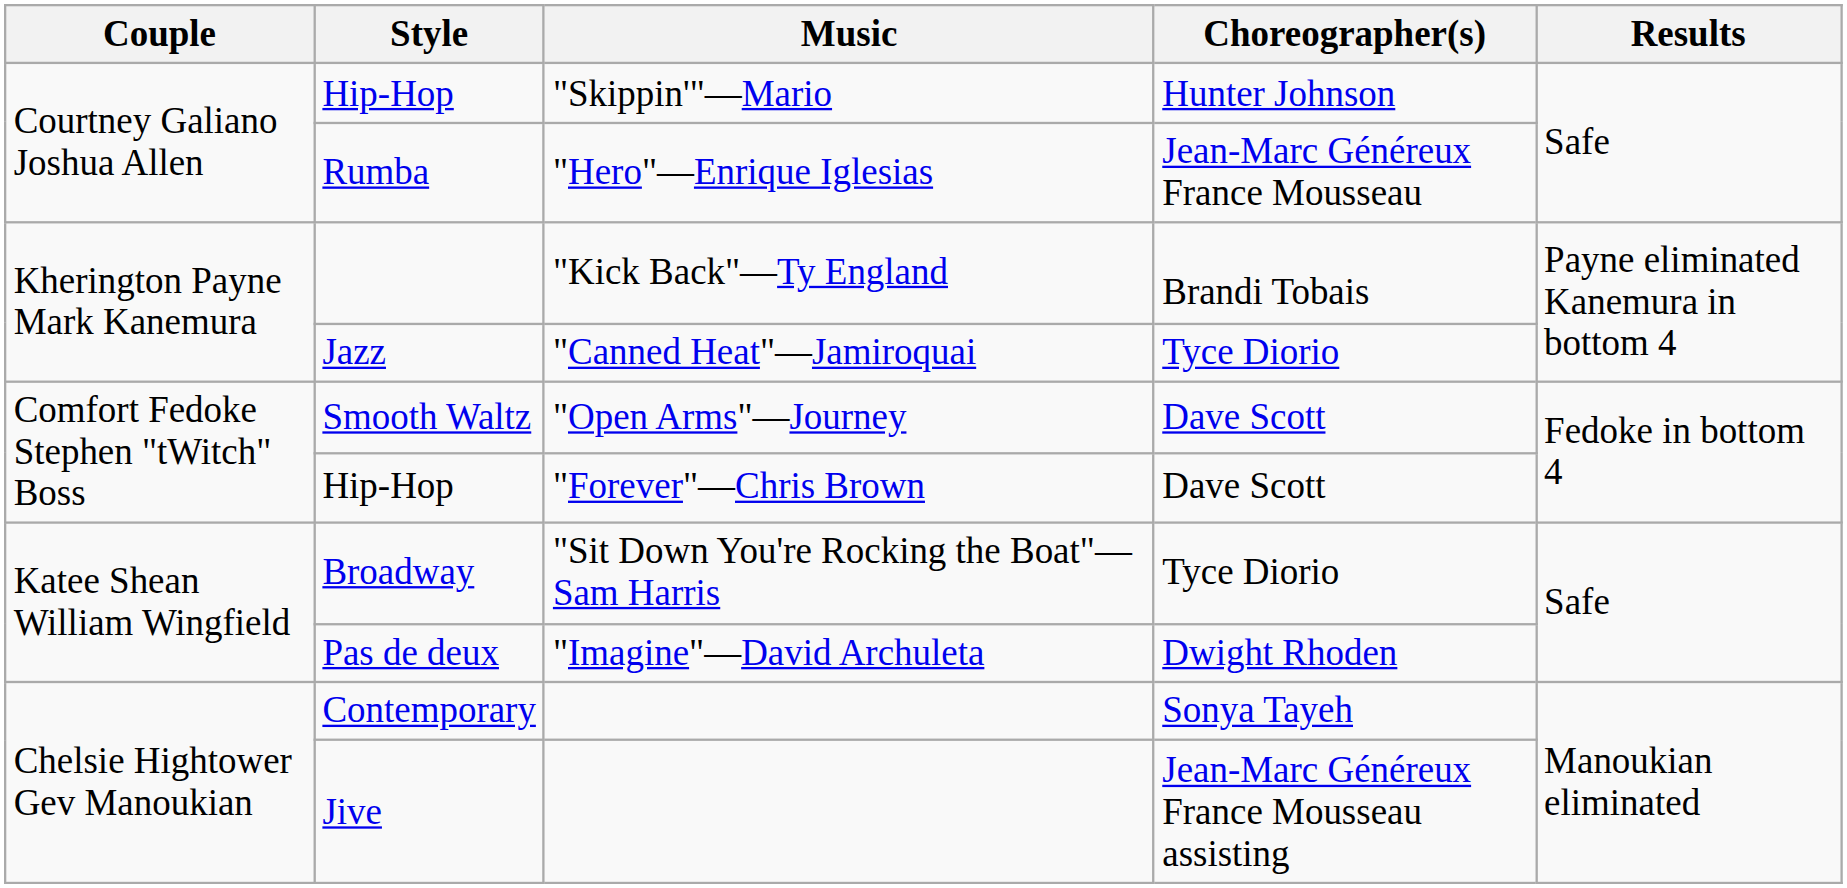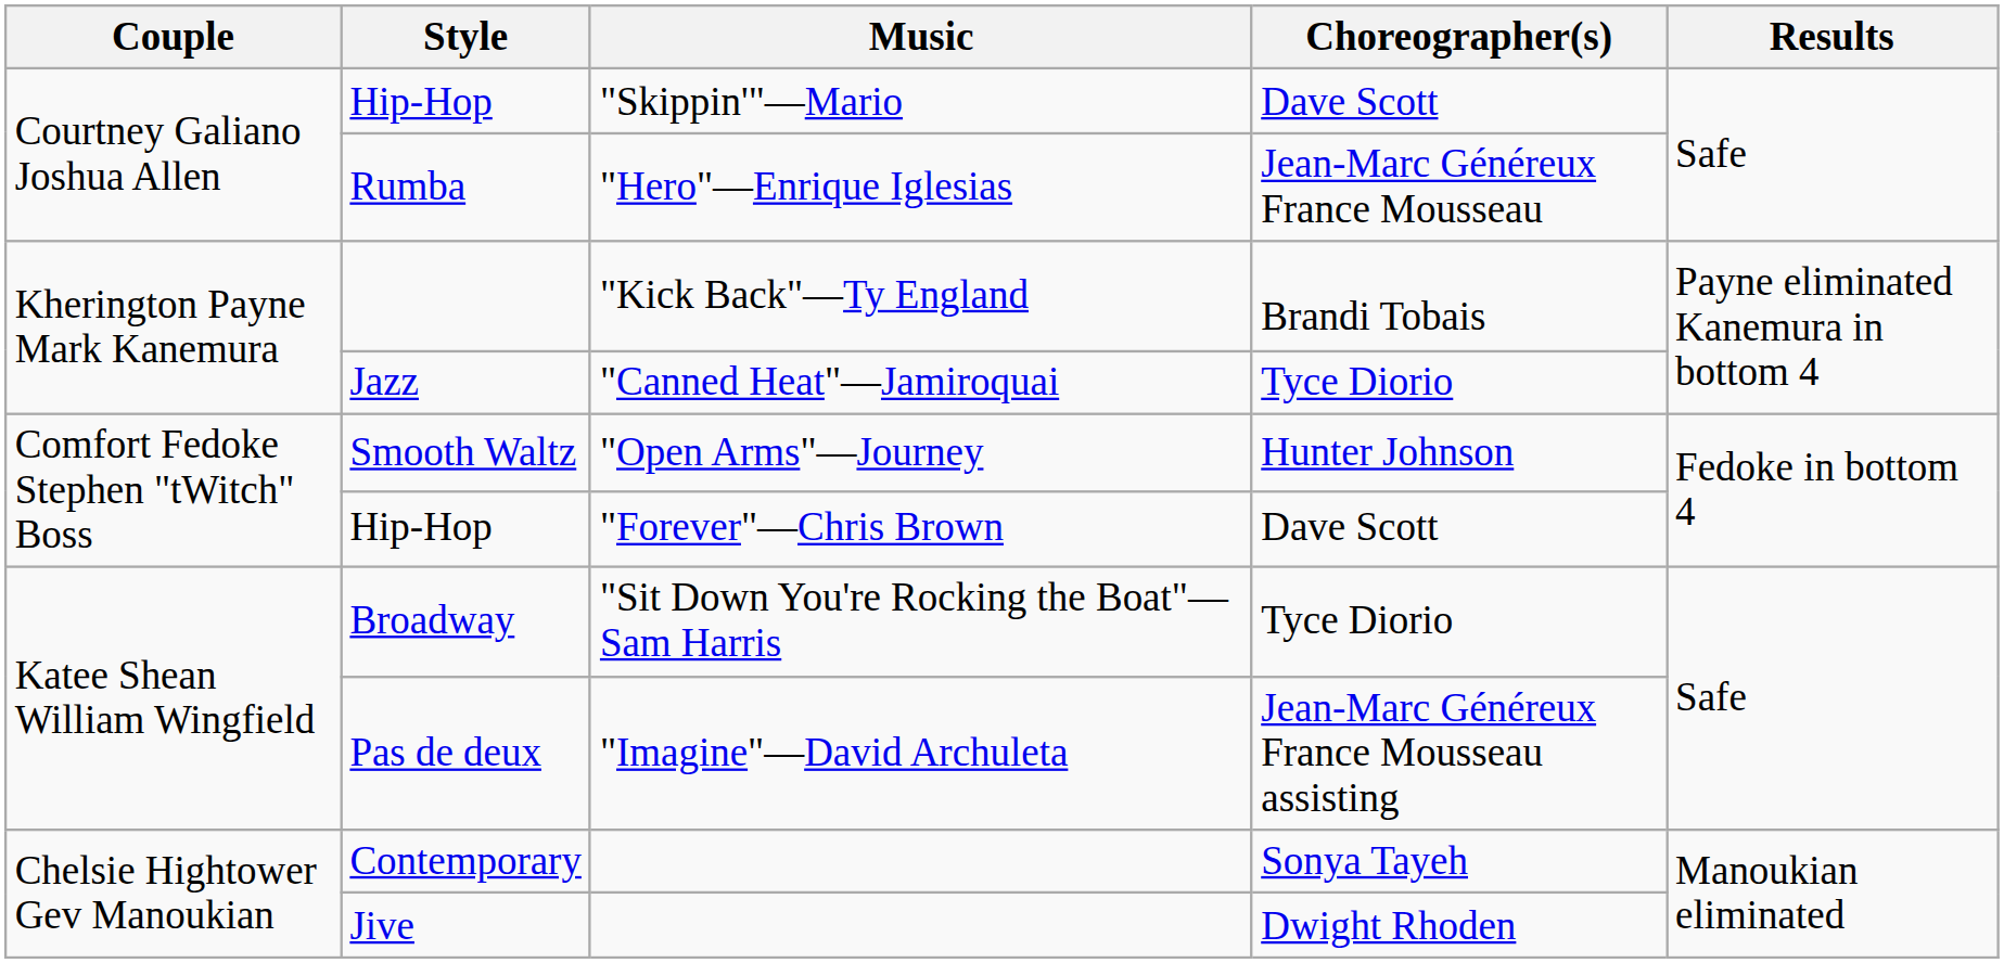Hip-Hop / "Skippin'"—Mario | Choreographer(s): Hunter Johnson -> Dave Scott
Smooth Waltz | Choreographer(s): Dave Scott -> Hunter Johnson
Pas de deux | Choreographer(s): Dwight Rhoden -> Jean-Marc Généreux France Mousseau assisting
Jive | Choreographer(s): Jean-Marc Généreux France Mousseau assisting -> Dwight Rhoden
